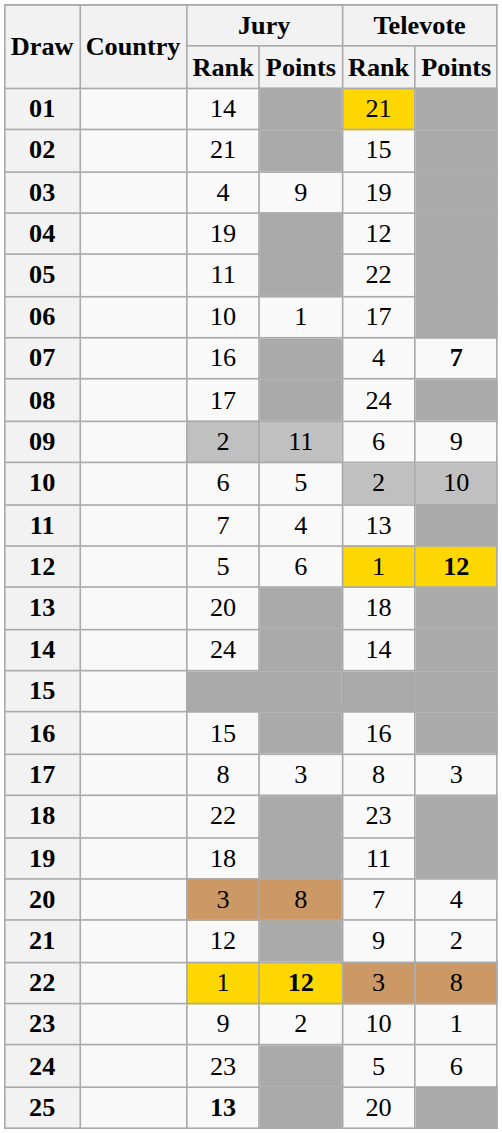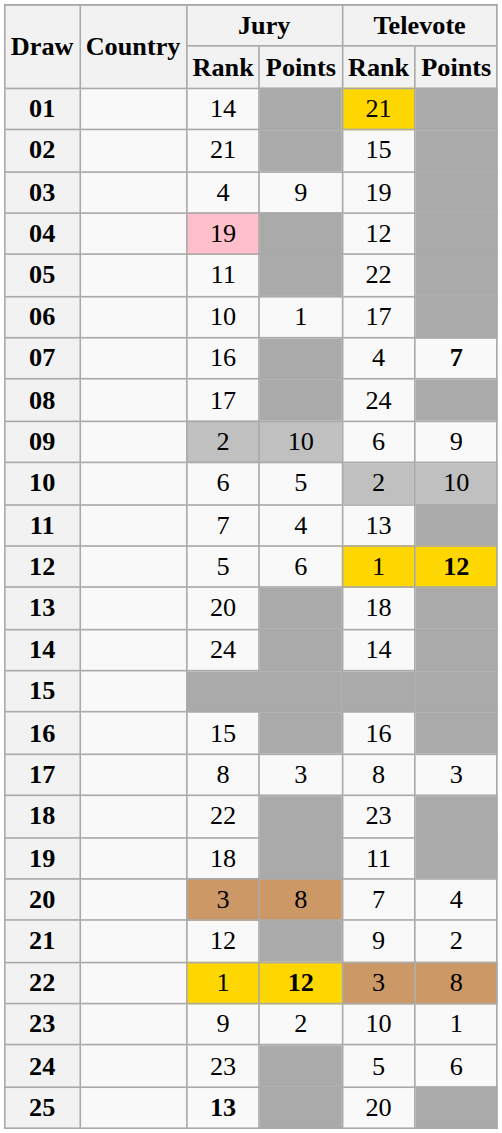04 | Jury / Rank: no background -> pink background
09 | Jury / Points: 11 -> 10
